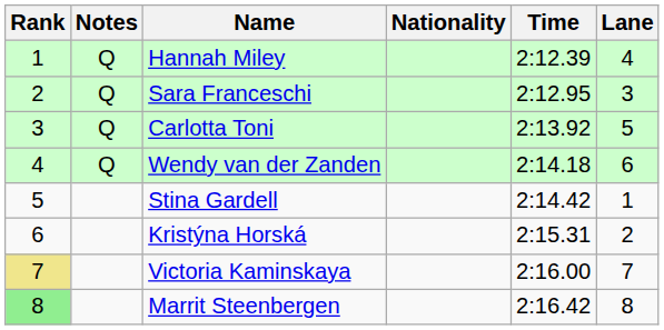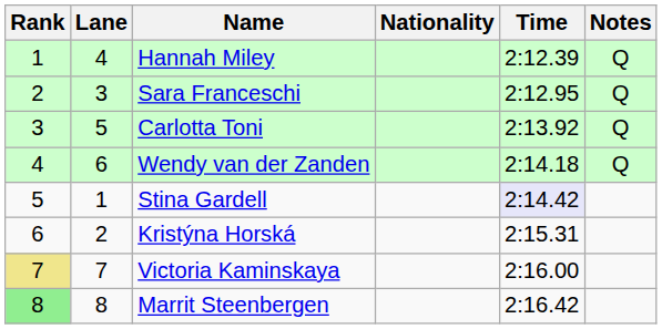columns swapped: Lane <-> Notes
Stina Gardell | Time: no background -> lavender background
